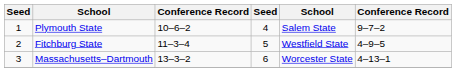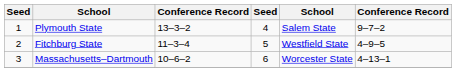Plymouth State | column 3: 10–6–2 -> 13–3–2
Massachusetts–Dartmouth | column 3: 13–3–2 -> 10–6–2
